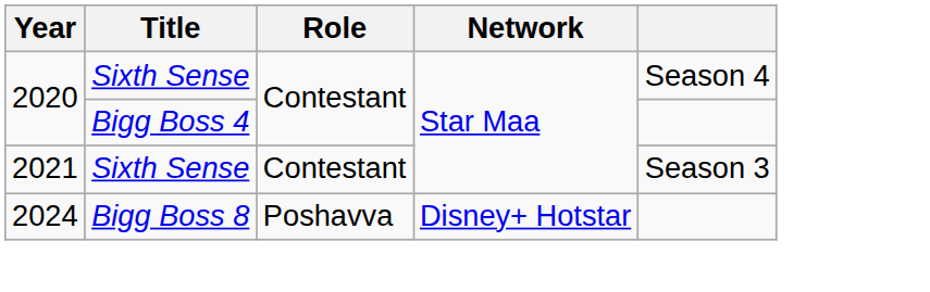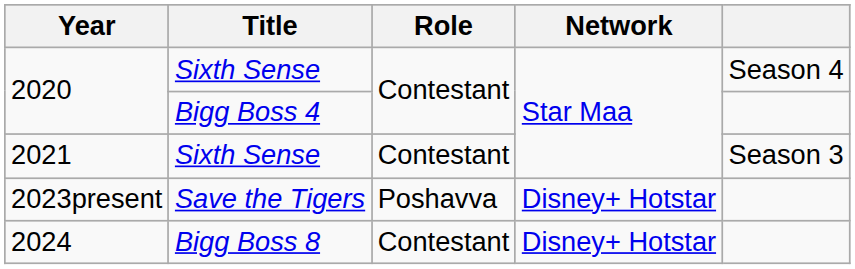+ row: 2023present | Save the Tigers | Poshavva | Disney+ Hotstar
2024 | Role: Poshavva -> Contestant
